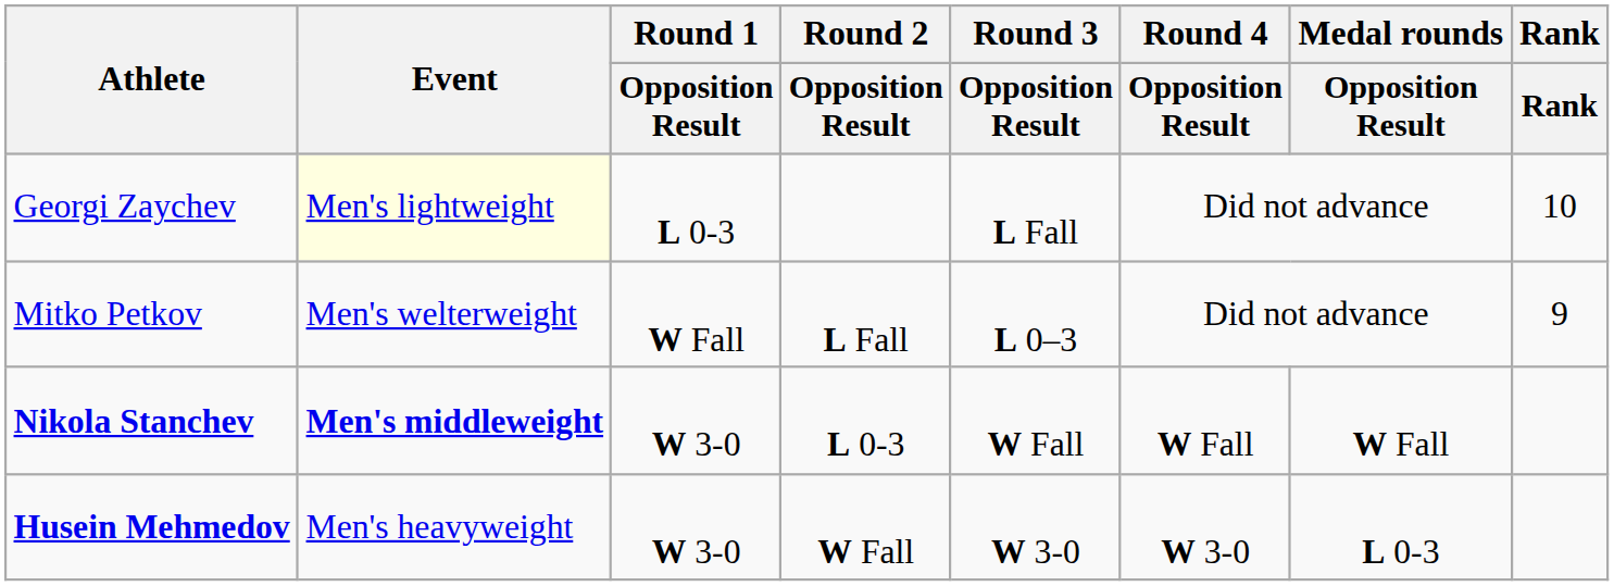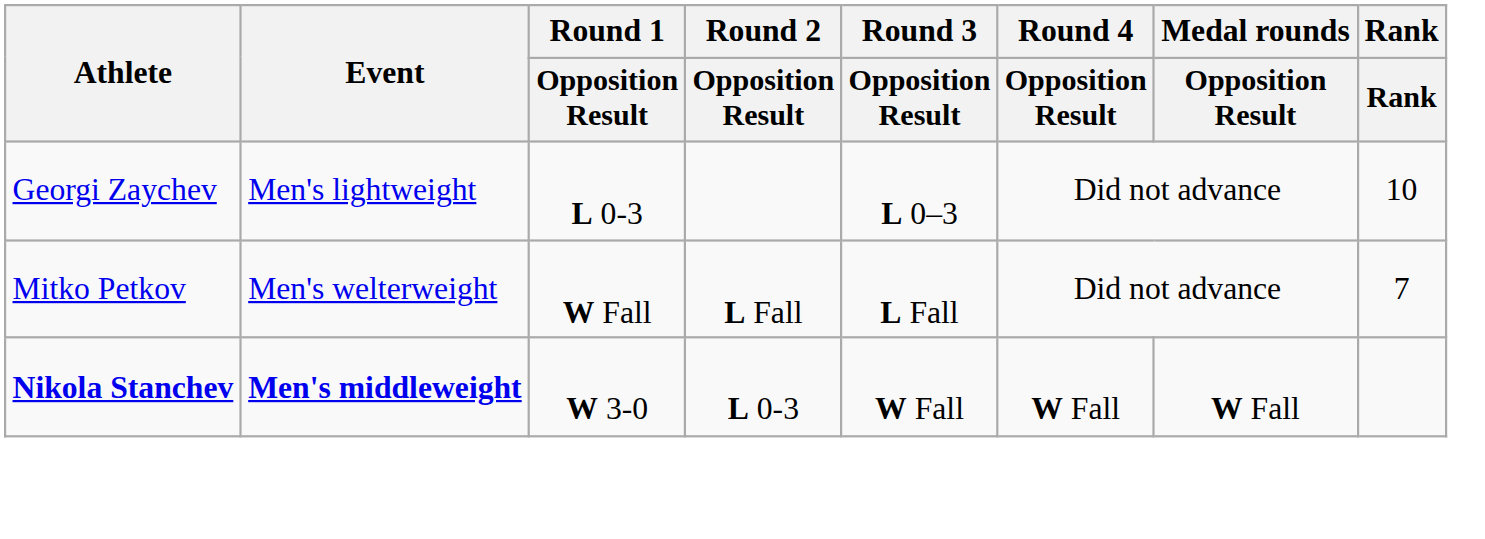Georgi Zaychev | Event: lightyellow background -> no background
Georgi Zaychev | Round 3 / Opposition Result: L Fall -> L 0–3
Mitko Petkov | Round 3 / Opposition Result: L 0–3 -> L Fall
Mitko Petkov | Rank: 9 -> 7
- row: Husein Mehmedov | Men's heavyweight | W 3-0 | W Fall | W 3-0 | W 3-0 | L 0-3
